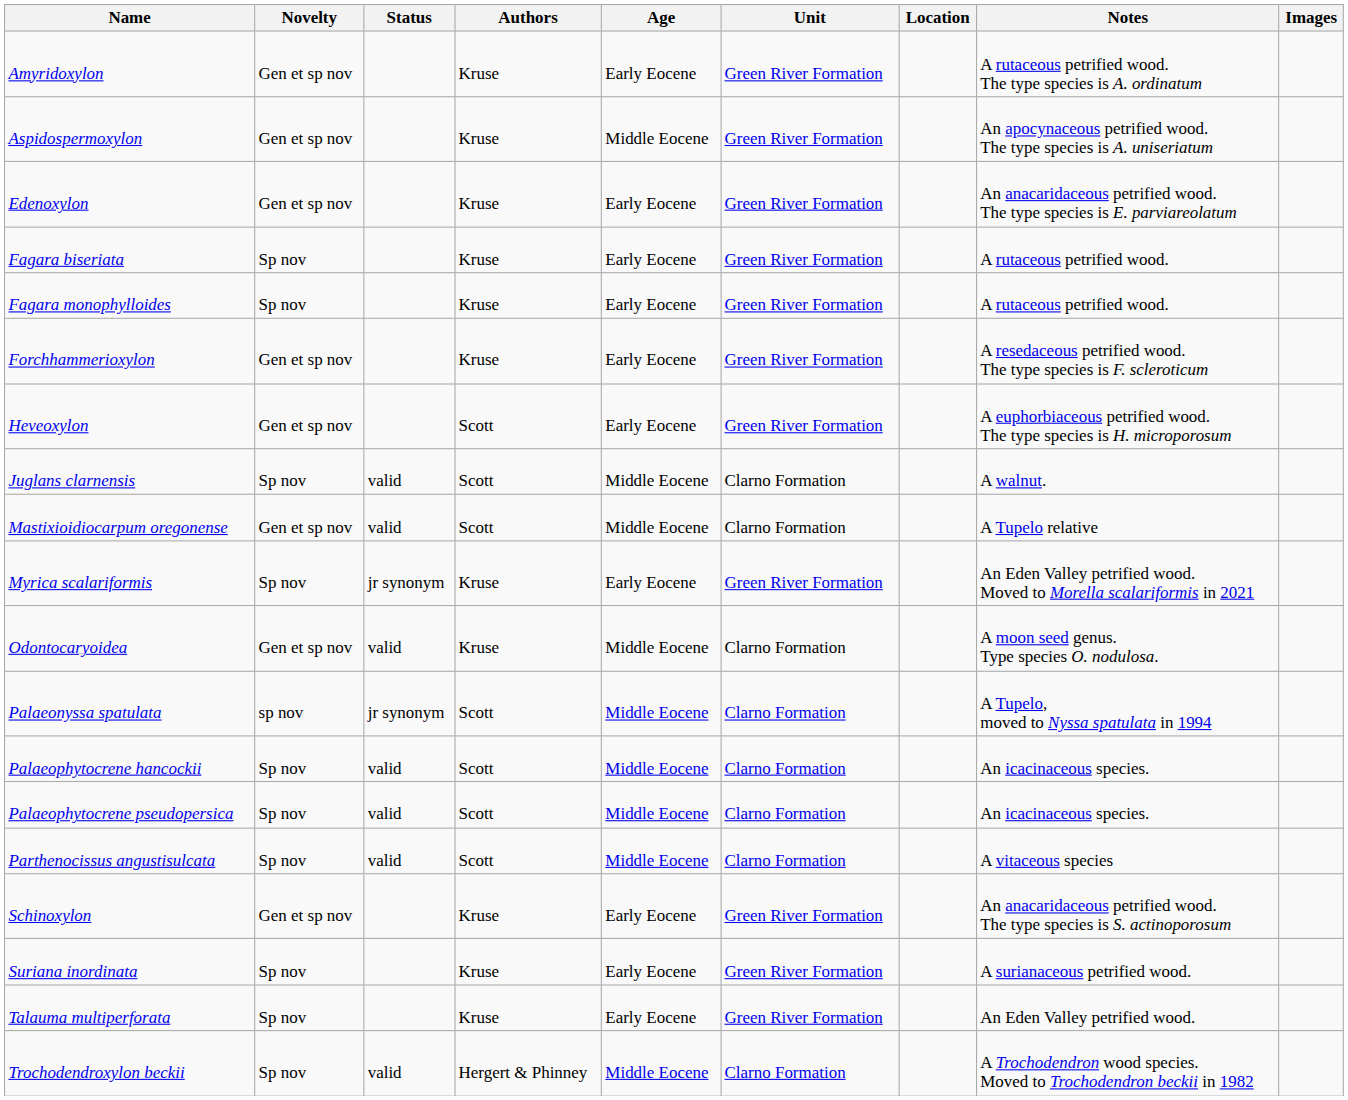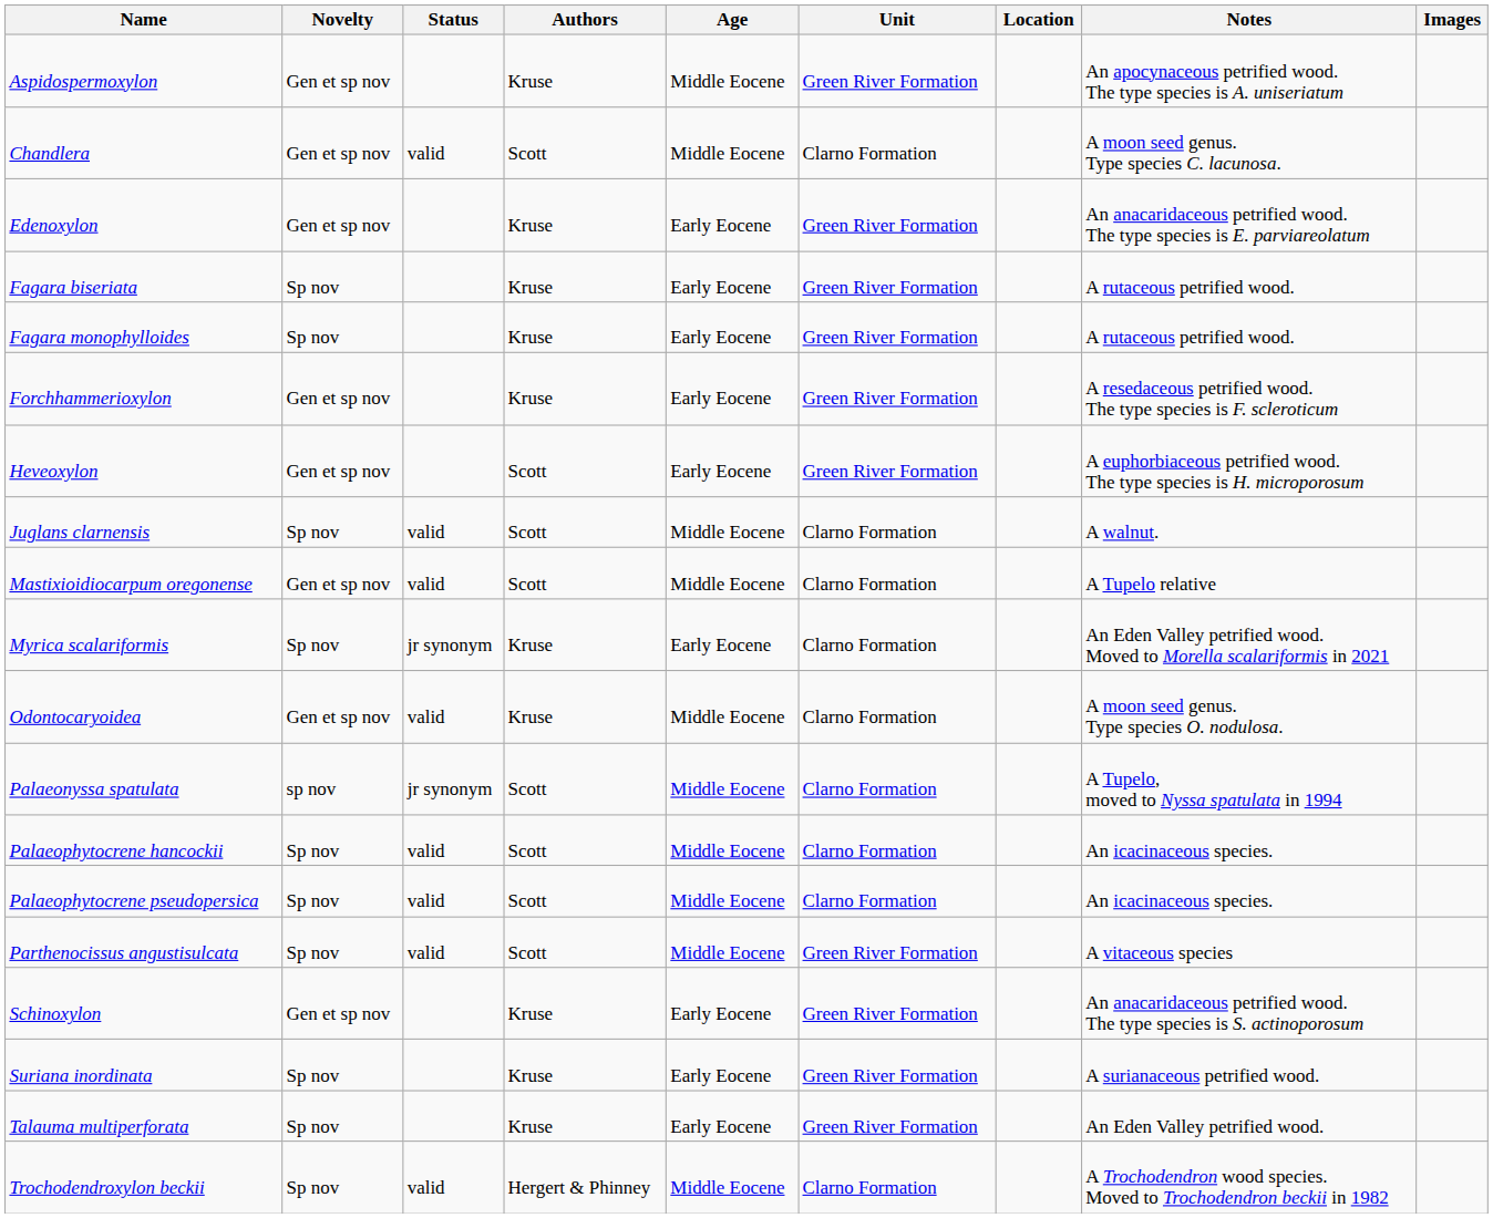- row: Amyridoxylon | Gen et sp nov | Kruse | Early Eocene | Green River Formation | A rutaceous petrified wood. The type species is A. ordinatum
+ row: Chandlera | Gen et sp nov | valid | Scott | Middle Eocene | Clarno Formation | A moon seed genus. Type species C. lacunosa.
Myrica scalariformis | Unit: Green River Formation -> Clarno Formation
Parthenocissus angustisulcata | Unit: Clarno Formation -> Green River Formation
